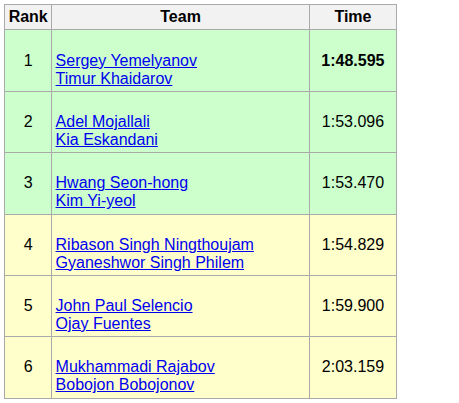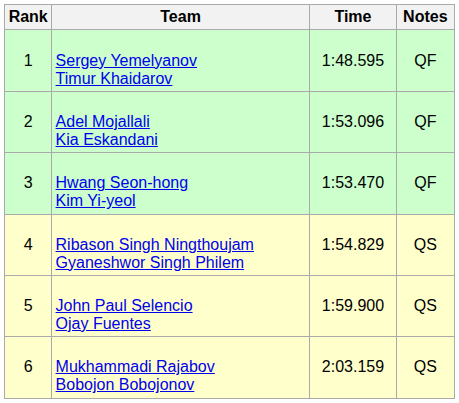+ column: Notes | QF | QF | QF | QS | QS | QS
Sergey Yemelyanov Timur Khaidarov | Time: bold -> normal
